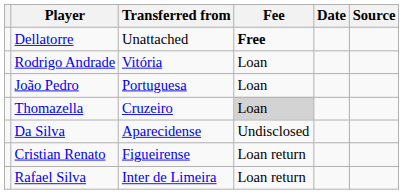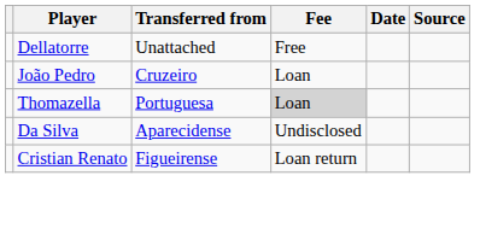Dellatorre | Fee: bold -> normal
- row: Rodrigo Andrade | Vitória | Loan
João Pedro | Transferred from: Portuguesa -> Cruzeiro
Thomazella | Transferred from: Cruzeiro -> Portuguesa
- row: Rafael Silva | Inter de Limeira | Loan return
